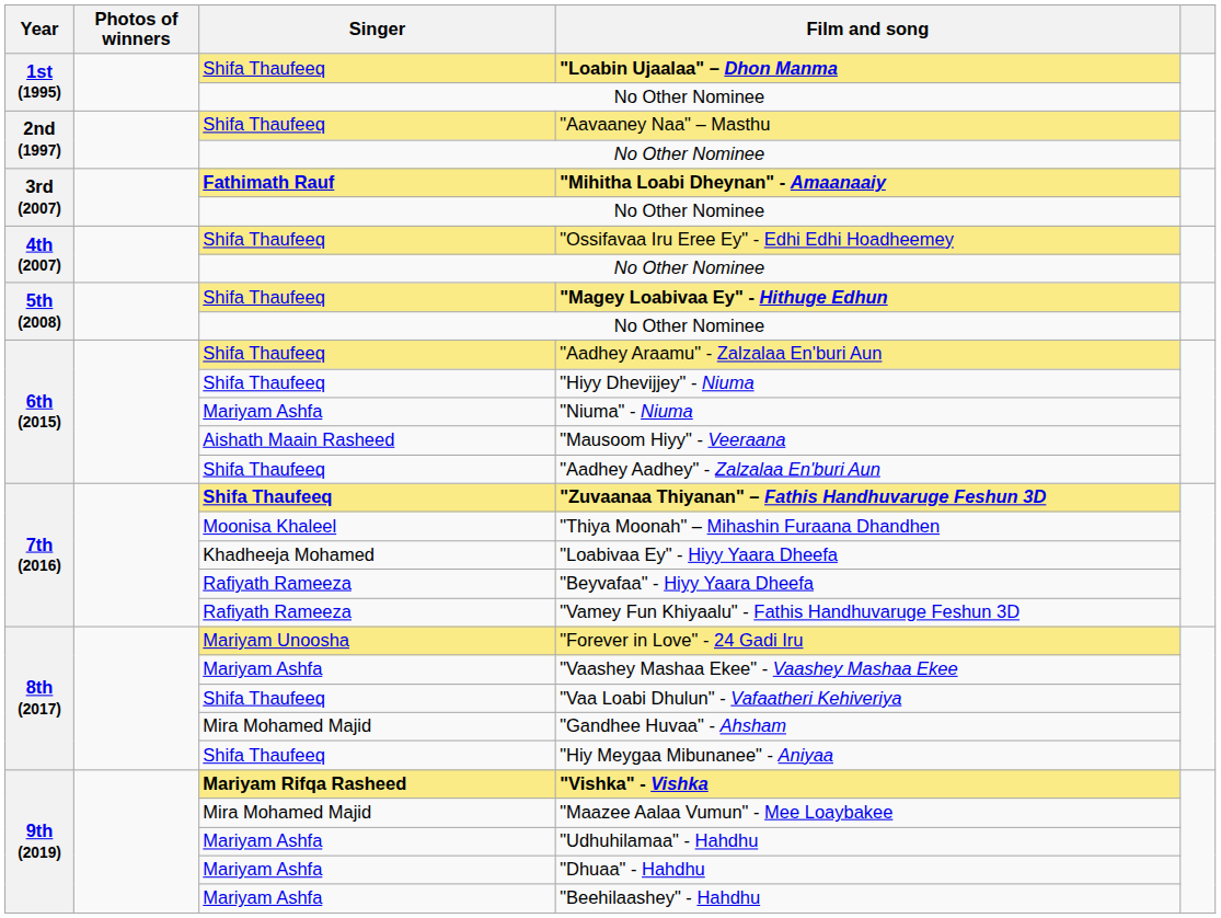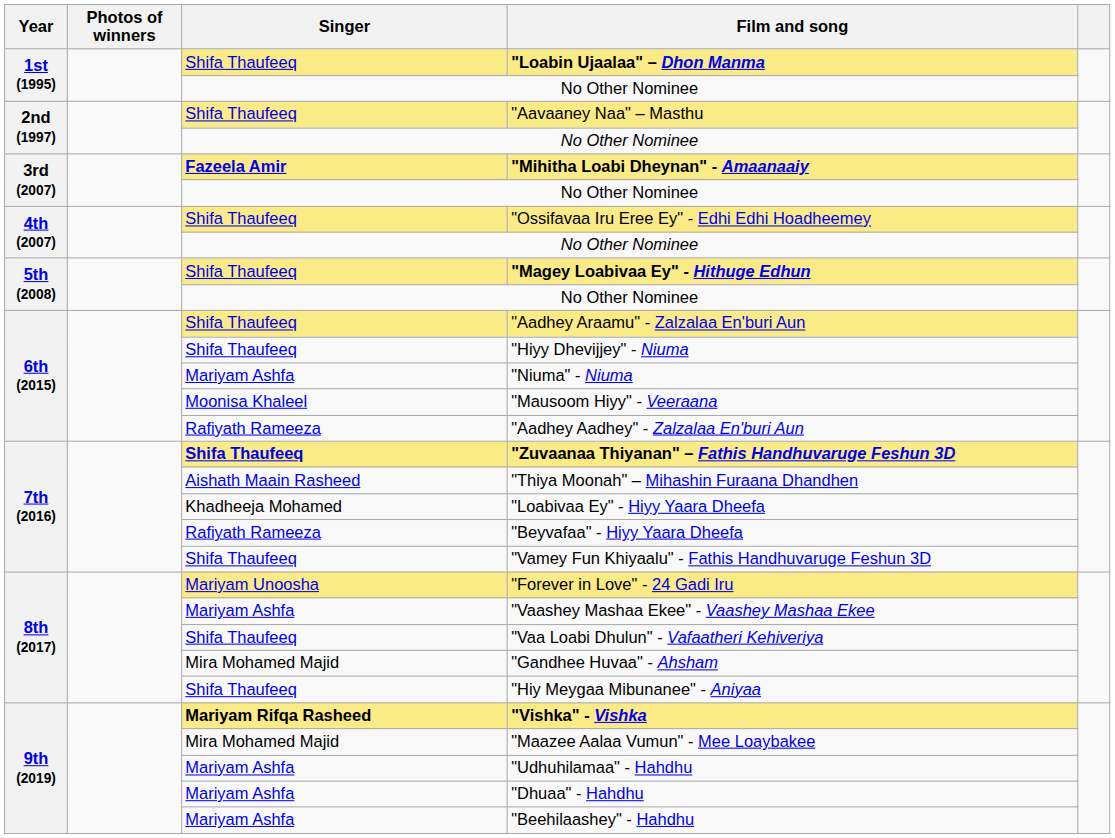"Mihitha Loabi Dheynan" - Amaanaaiy | Singer: Fathimath Rauf -> Fazeela Amir
"Mausoom Hiyy" - Veeraana | Singer: Aishath Maain Rasheed -> Moonisa Khaleel
"Aadhey Aadhey" - Zalzalaa En'buri Aun | Singer: Shifa Thaufeeq -> Rafiyath Rameeza
"Thiya Moonah" – Mihashin Furaana Dhandhen | Singer: Moonisa Khaleel -> Aishath Maain Rasheed
"Vamey Fun Khiyaalu" - Fathis Handhuvaruge Feshun 3D | Singer: Rafiyath Rameeza -> Shifa Thaufeeq
